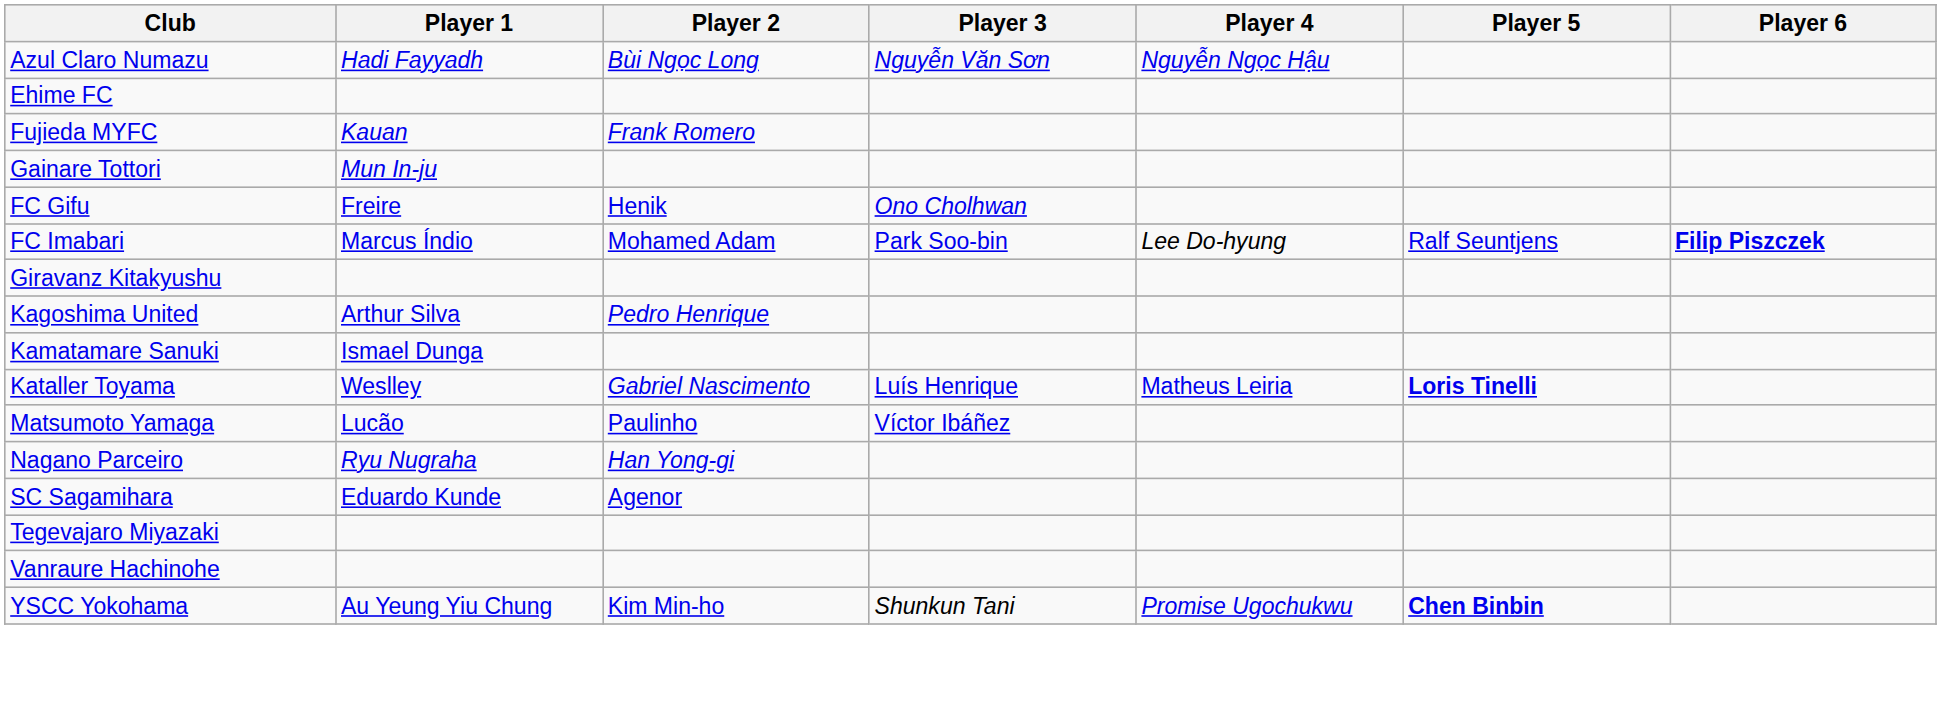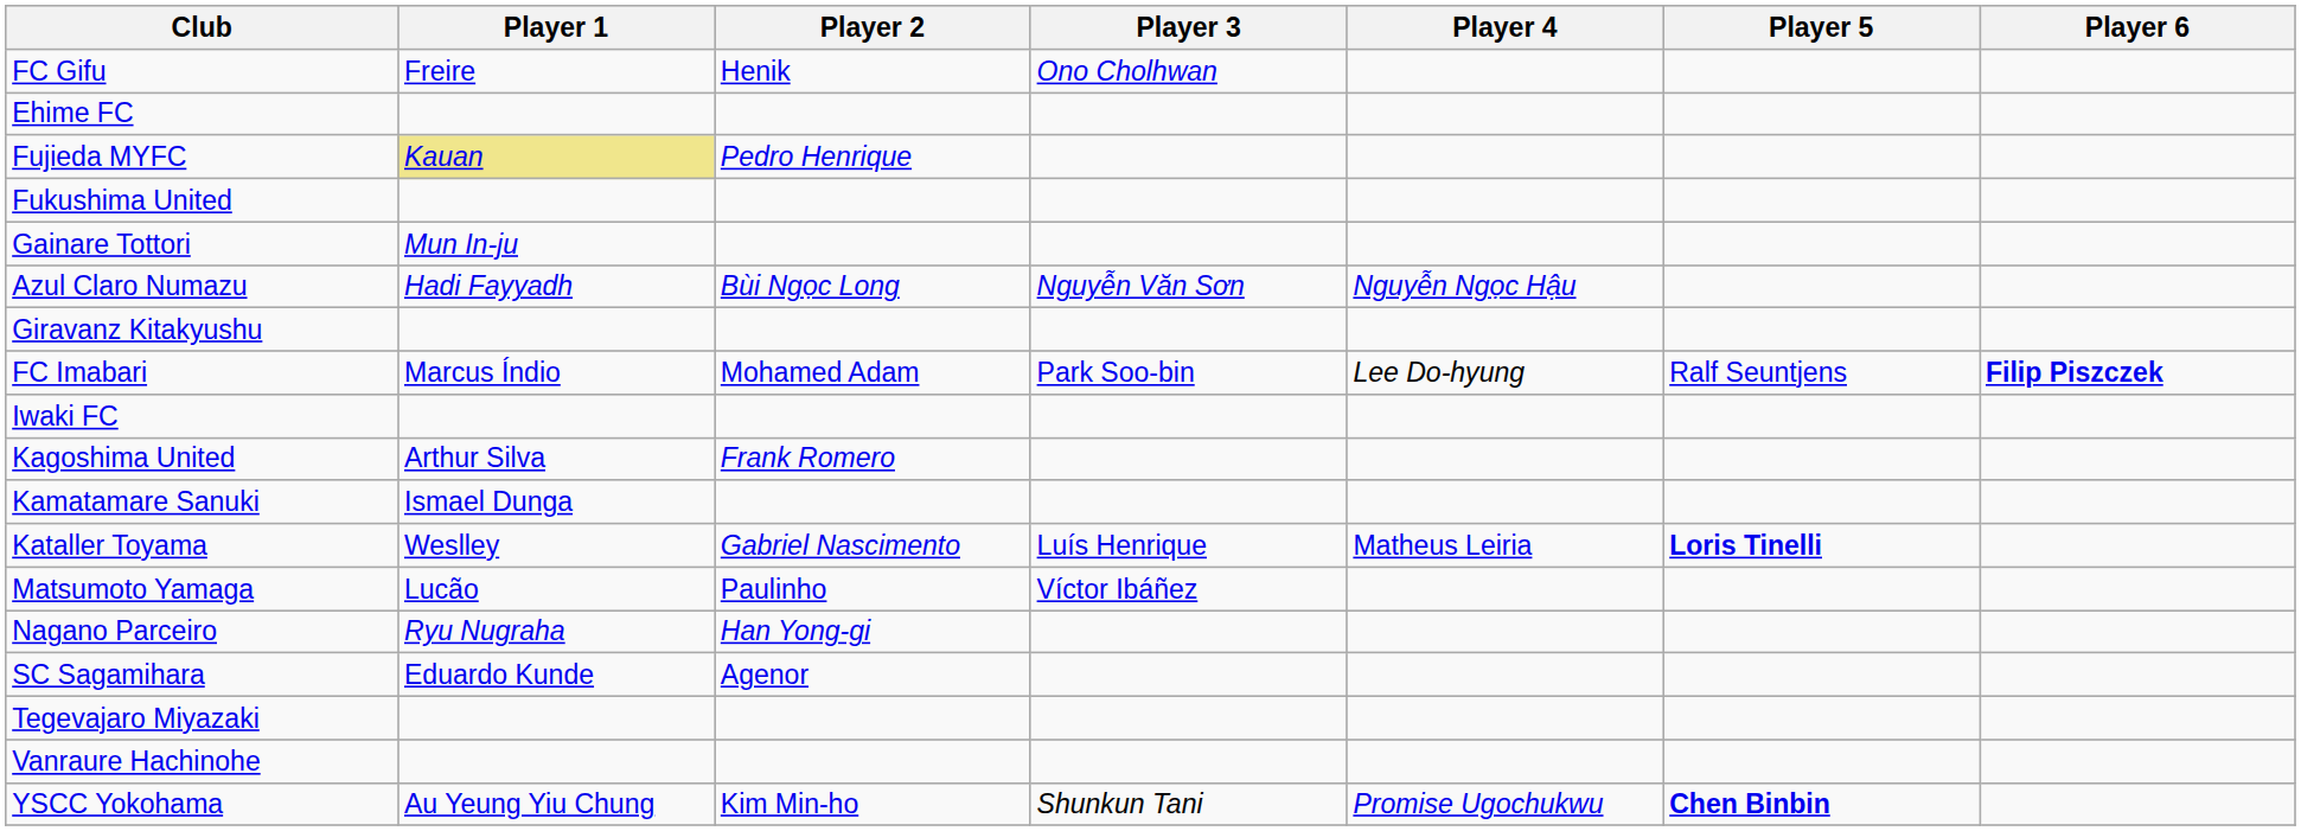rows swapped: Azul Claro Numazu <-> FC Gifu
Fujieda MYFC | Player 1: no background -> khaki background
Fujieda MYFC | Player 2: Frank Romero -> Pedro Henrique
+ row: Fukushima United
rows swapped: Giravanz Kitakyushu <-> FC Imabari
+ row: Iwaki FC
Kagoshima United | Player 2: Pedro Henrique -> Frank Romero
